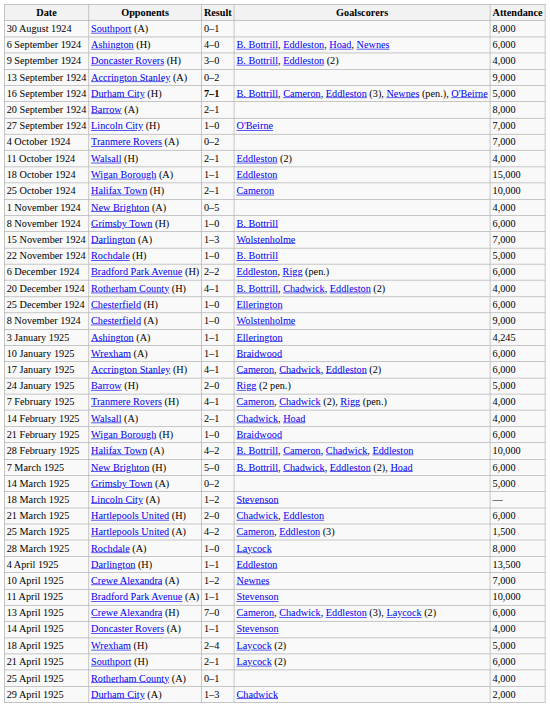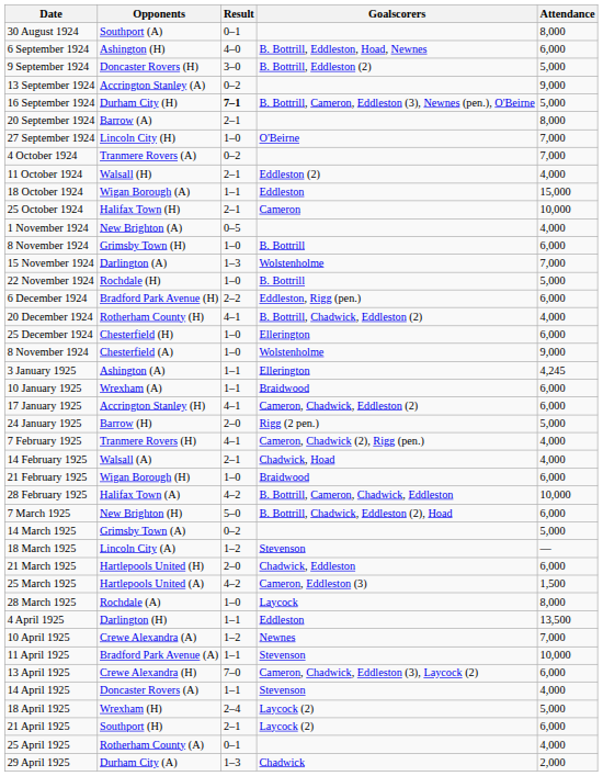Doncaster Rovers (H) | Attendance: 4,000 -> 5,000
